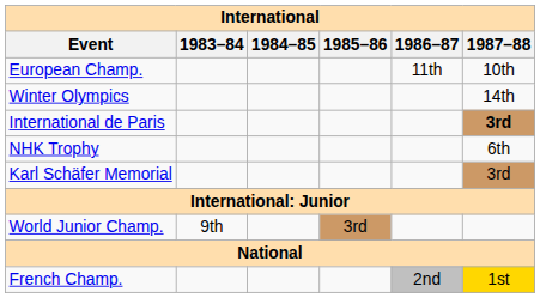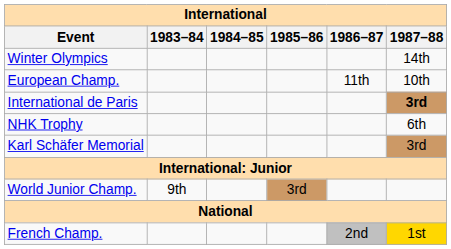rows swapped: Winter Olympics <-> European Champ.
